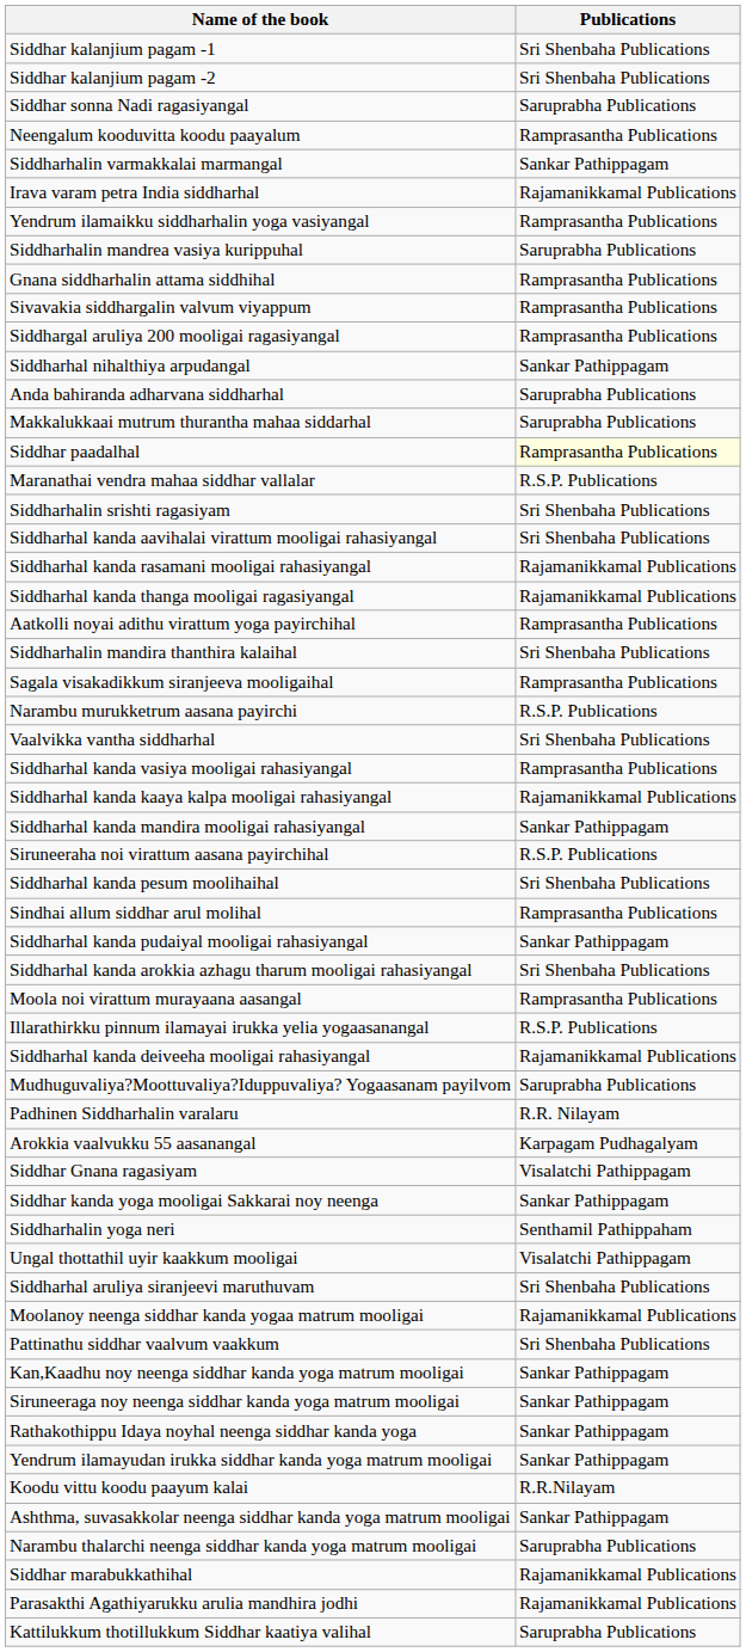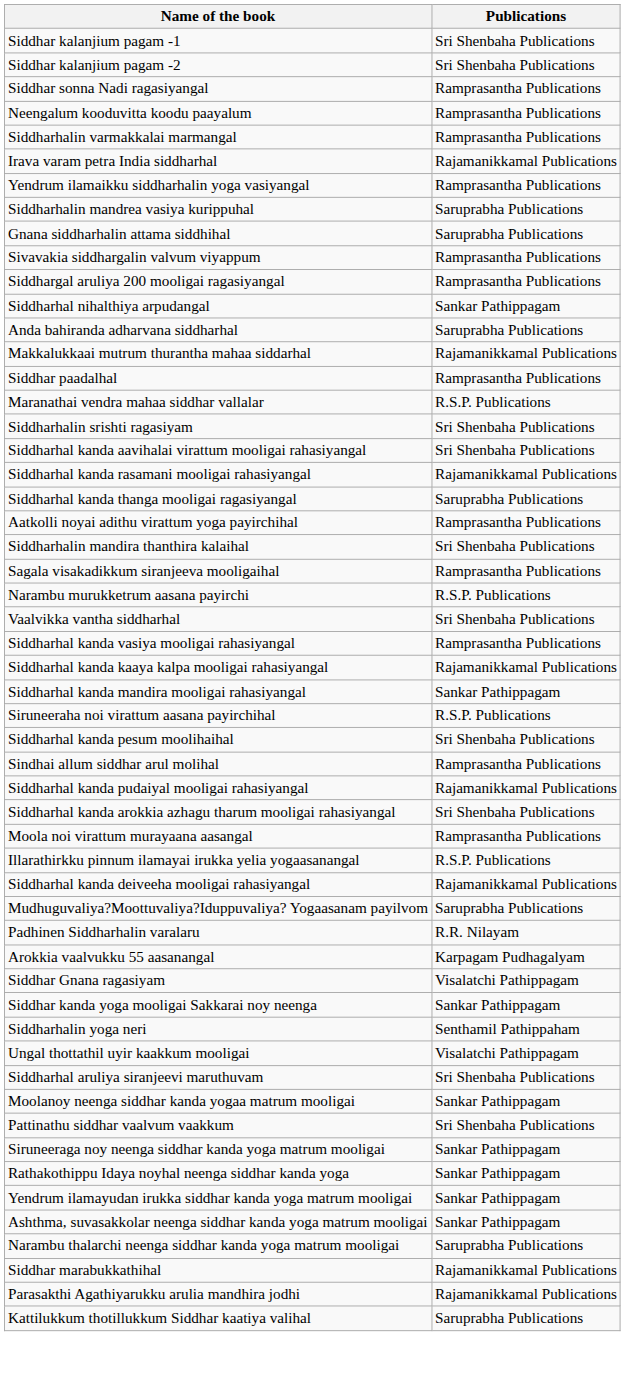Siddhar sonna Nadi ragasiyangal | Publications: Saruprabha Publications -> Ramprasantha Publications
Siddharhalin varmakkalai marmangal | Publications: Sankar Pathippagam -> Ramprasantha Publications
Gnana siddharhalin attama siddhihal | Publications: Ramprasantha Publications -> Saruprabha Publications
Makkalukkaai mutrum thurantha mahaa siddarhal | Publications: Saruprabha Publications -> Rajamanikkamal Publications
Siddhar paadalhal | Publications: lightyellow background -> no background
Siddharhal kanda thanga mooligai ragasiyangal | Publications: Rajamanikkamal Publications -> Saruprabha Publications
Siddharhal kanda pudaiyal mooligai rahasiyangal | Publications: Sankar Pathippagam -> Rajamanikkamal Publications
Moolanoy neenga siddhar kanda yogaa matrum mooligai | Publications: Rajamanikkamal Publications -> Sankar Pathippagam
- row: Kan,Kaadhu noy neenga siddhar kanda yoga matrum mooligai | Sankar Pathippagam
- row: Koodu vittu koodu paayum kalai | R.R.Nilayam
